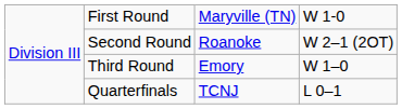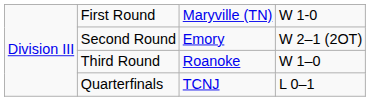Second Round | column 3: Roanoke -> Emory
Third Round | column 3: Emory -> Roanoke
